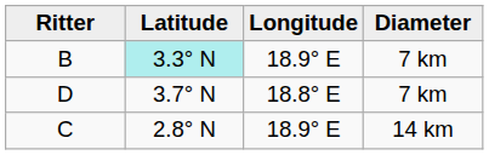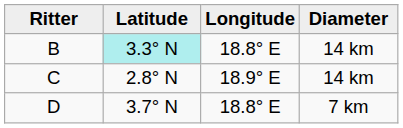B | Longitude: 18.9° E -> 18.8° E
B | Diameter: 7 km -> 14 km
rows swapped: C <-> D
